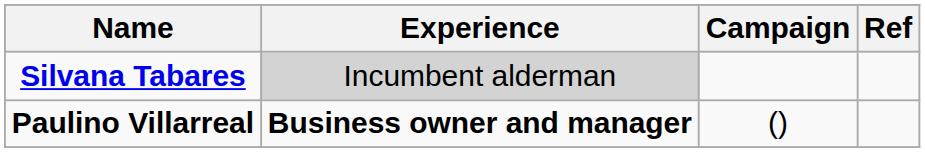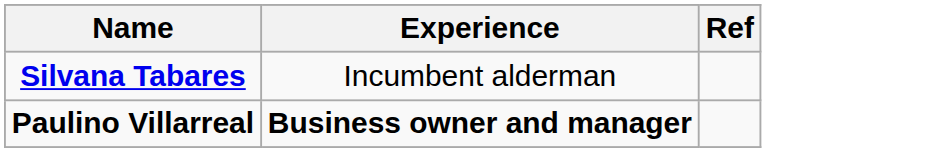- column: Campaign | ()
Silvana Tabares | Experience: lightgrey background -> no background
